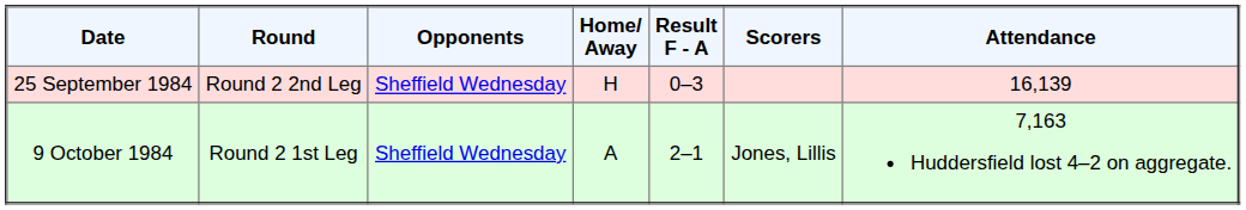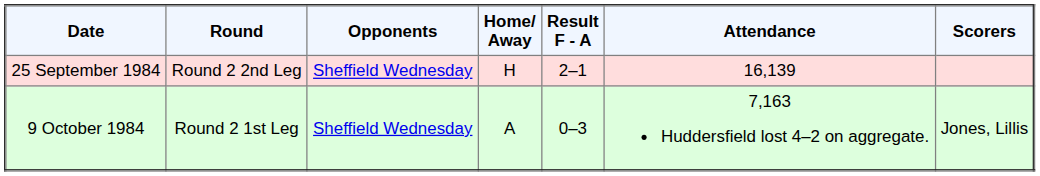columns swapped: Scorers <-> Attendance
25 September 1984 | Result F - A: 0–3 -> 2–1
9 October 1984 | Result F - A: 2–1 -> 0–3
